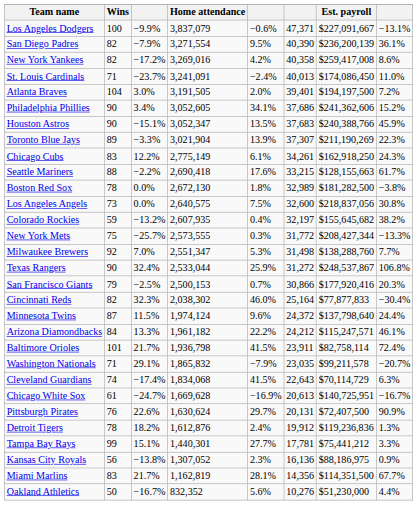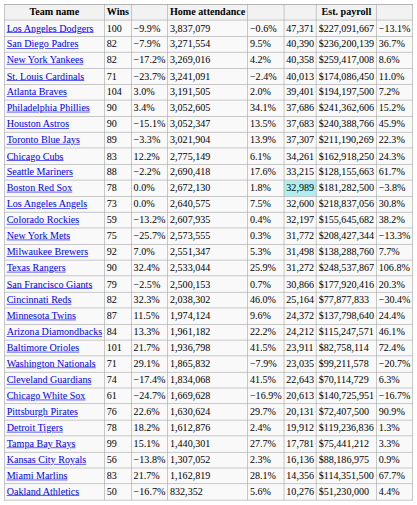San Diego Padres | column 8: 36.1% -> 36.7%
Boston Red Sox | column 6: no background -> paleturquoise background
